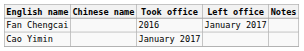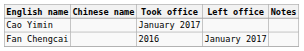rows swapped: Fan Chengcai <-> Cao Yimin
